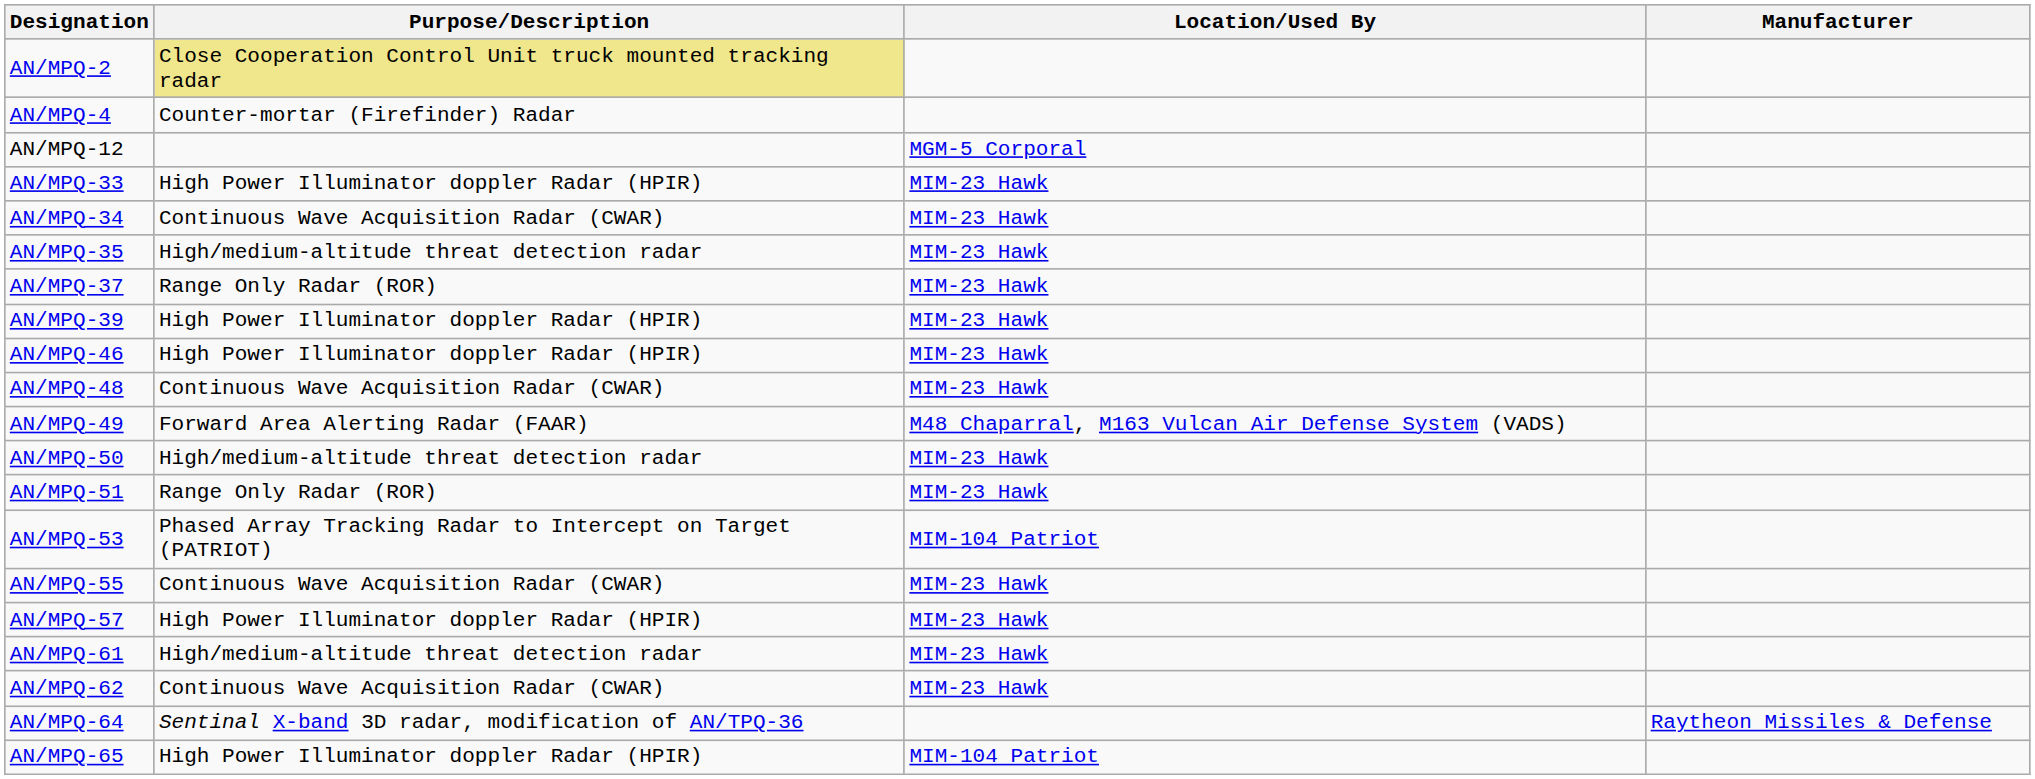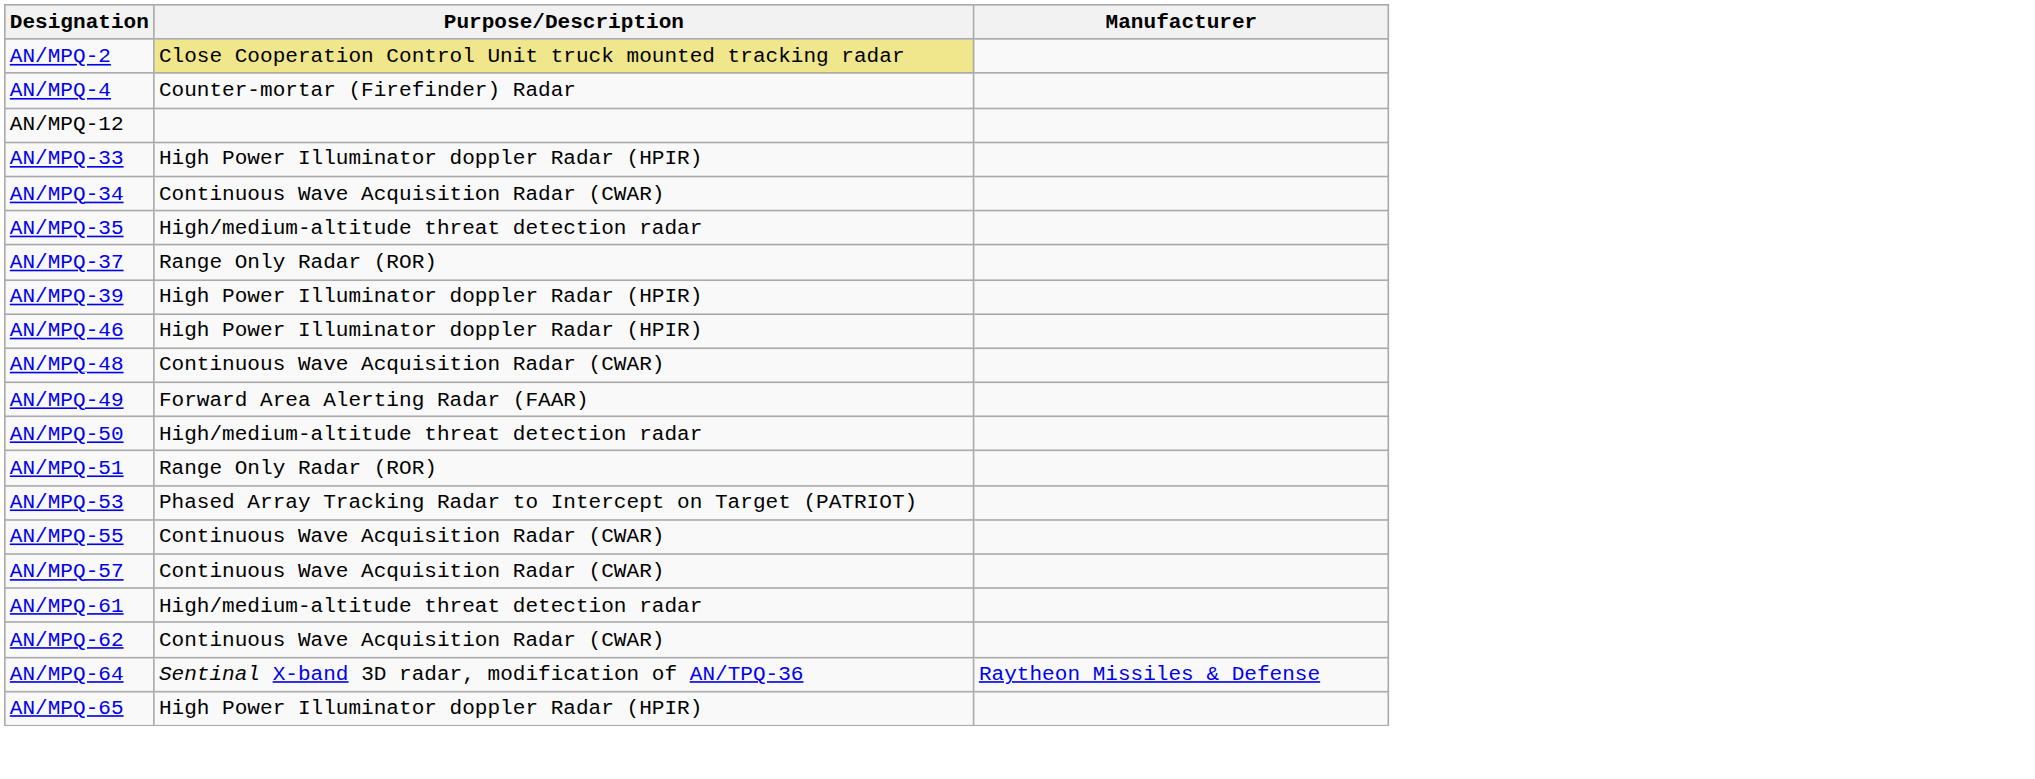- column: Location/Used By | MGM-5 Corporal | MIM-23 Hawk | MIM-23 Hawk | MIM-23 Hawk | MIM-23 Hawk | MIM-23 Hawk | MIM-23 Hawk | MIM-23 Hawk | M48 Chaparral, M163 Vulcan Air Defense System (VADS) | MIM-23 Hawk | MIM-23 Hawk | MIM-104 Patriot | MIM-23 Hawk | MIM-23 Hawk | MIM-23 Hawk | MIM-23 Hawk | MIM-104 Patriot
AN/MPQ-57 | Purpose/Description: High Power Illuminator doppler Radar (HPIR) -> Continuous Wave Acquisition Radar (CWAR)
